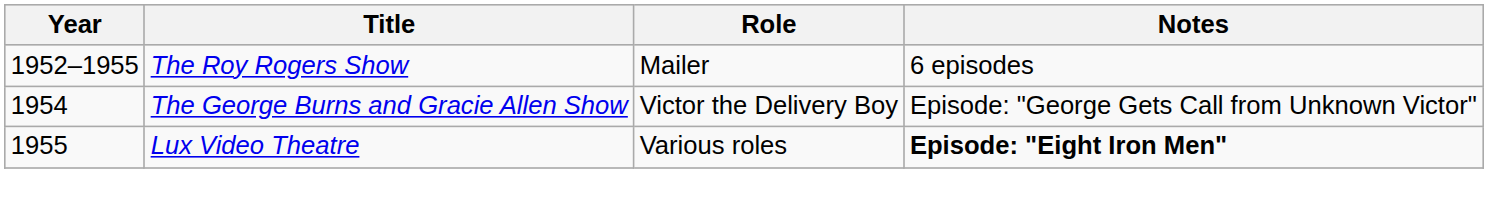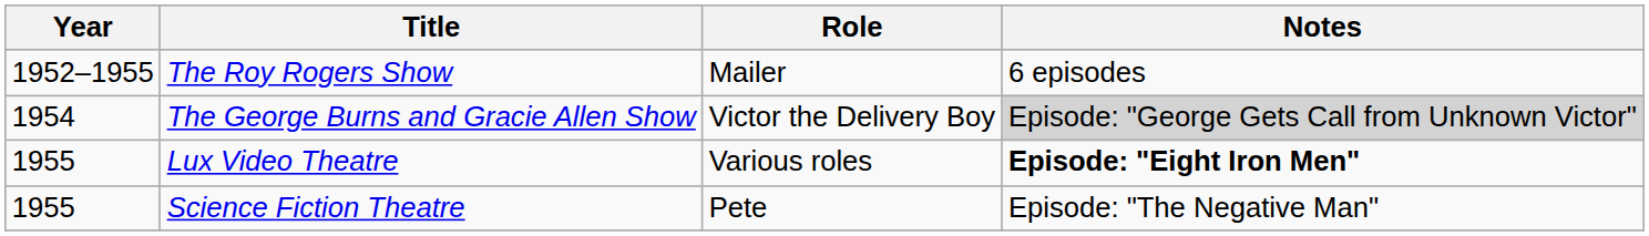The George Burns and Gracie Allen Show | Notes: no background -> lightgrey background
+ row: 1955 | Science Fiction Theatre | Pete | Episode: "The Negative Man"
